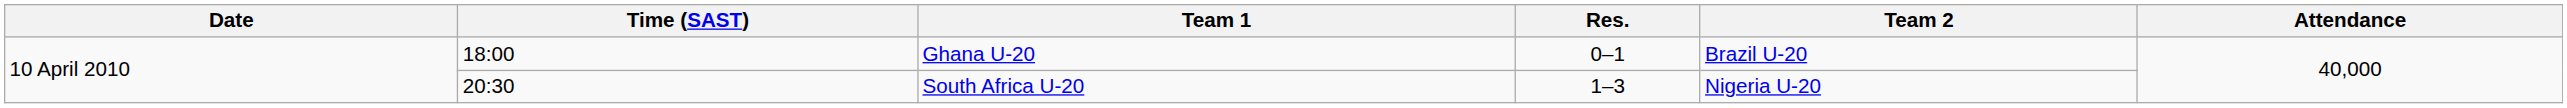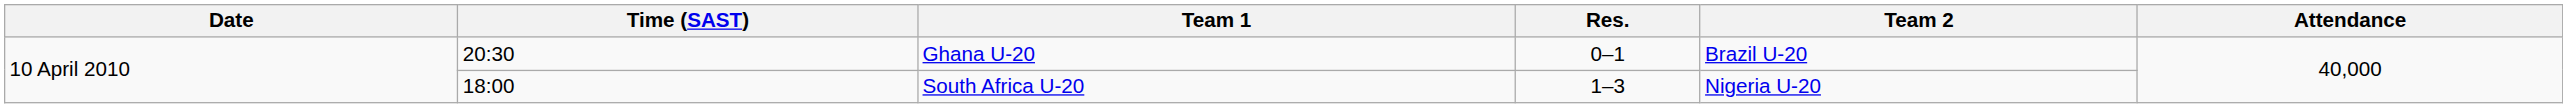Ghana U-20 | Time (SAST): 18:00 -> 20:30
South Africa U-20 | Time (SAST): 20:30 -> 18:00
